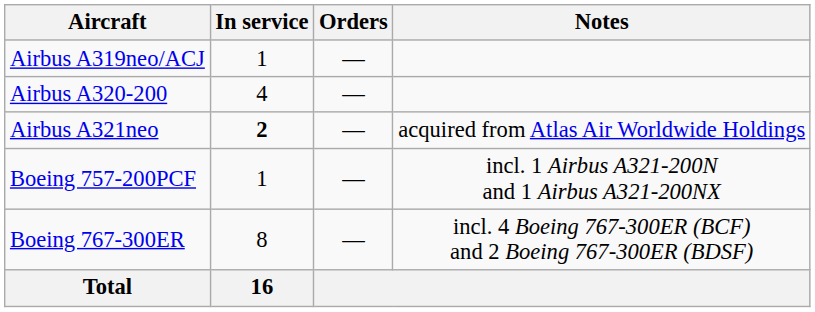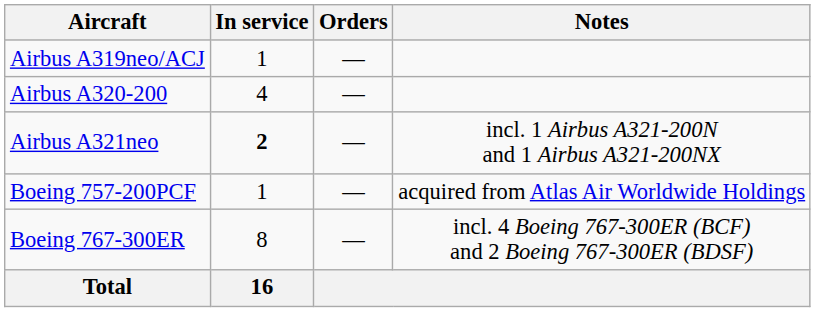Airbus A321neo | Notes: acquired from Atlas Air Worldwide Holdings -> incl. 1 Airbus A321-200N and 1 Airbus A321-200NX
Boeing 757-200PCF | Notes: incl. 1 Airbus A321-200N and 1 Airbus A321-200NX -> acquired from Atlas Air Worldwide Holdings
